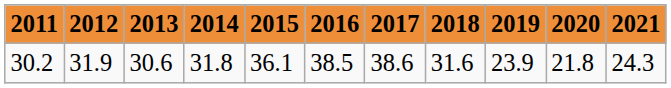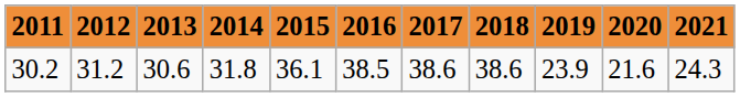30.2 | 2012: 31.9 -> 31.2
30.2 | 2018: 31.6 -> 38.6
30.2 | 2020: 21.8 -> 21.6
